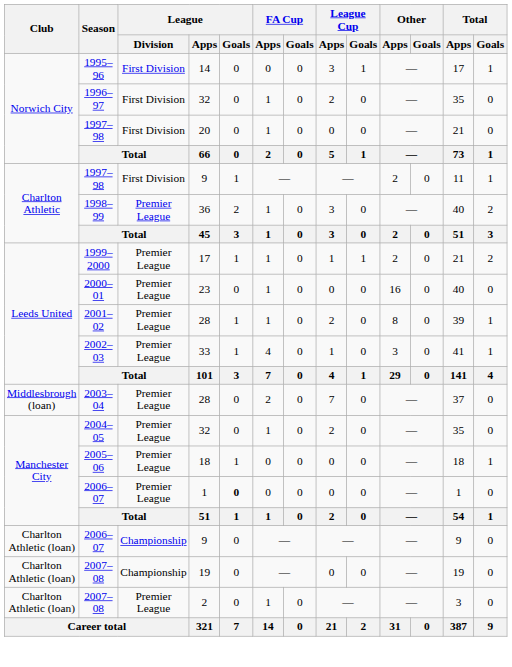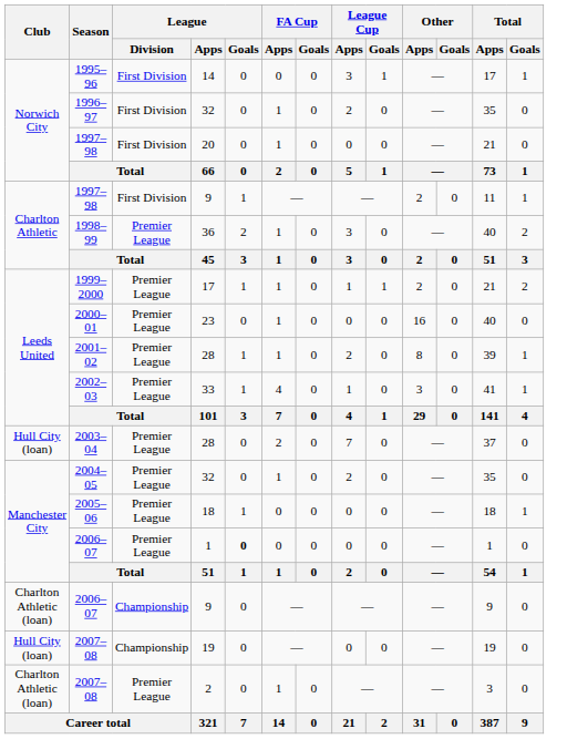2003–04 | Club: Middlesbrough (loan) -> Hull City (loan)
2007–08 / 19 | Club: Charlton Athletic (loan) -> Hull City (loan)
